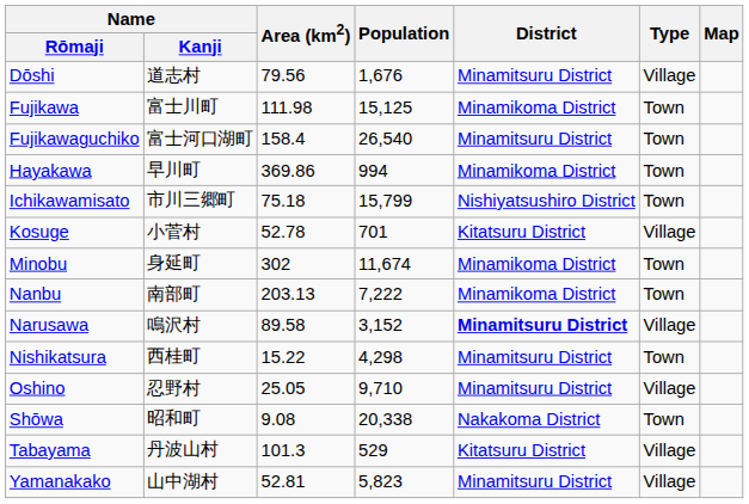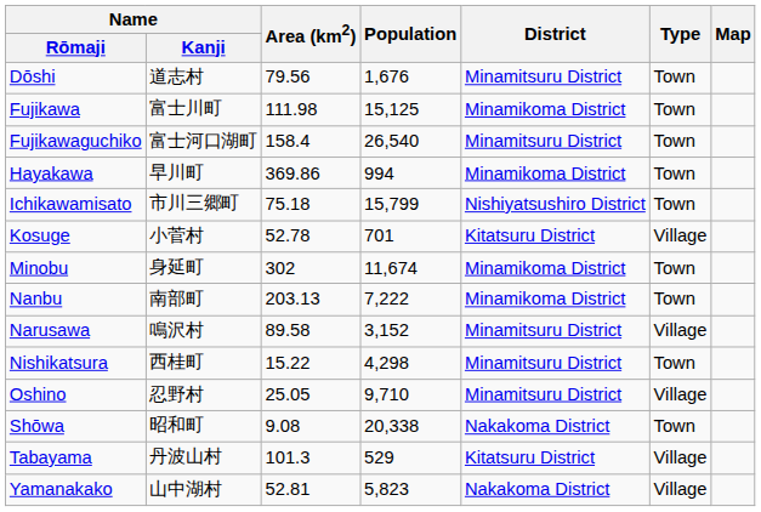Dōshi | Type: Village -> Town
Narusawa | District: bold -> normal
Yamanakako | District: Minamitsuru District -> Nakakoma District
